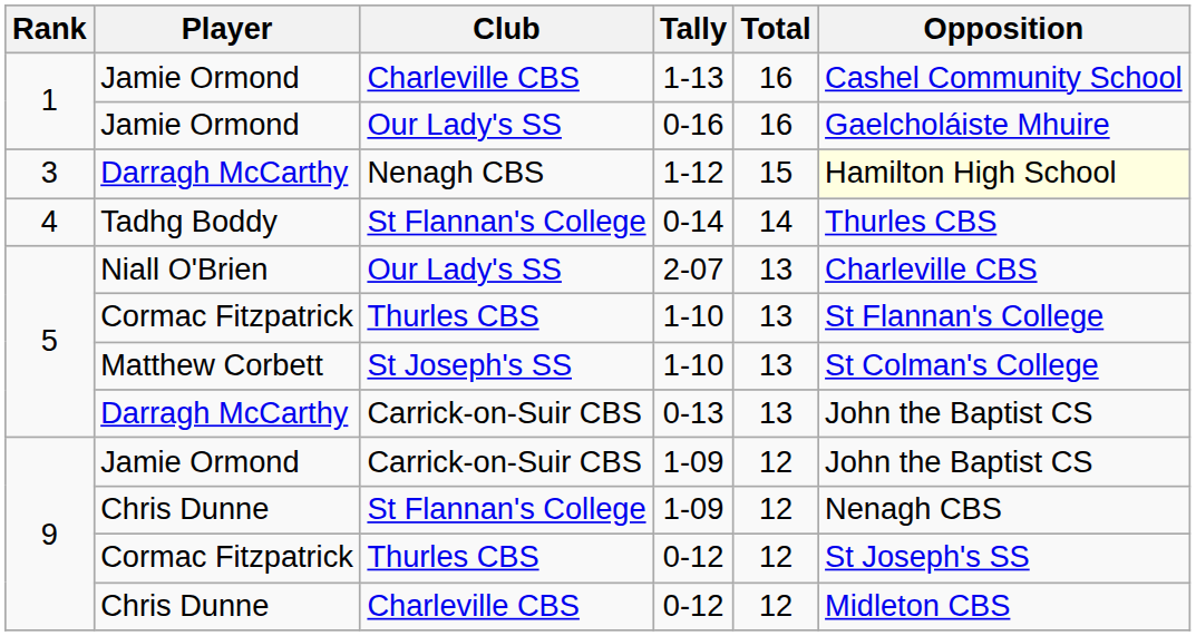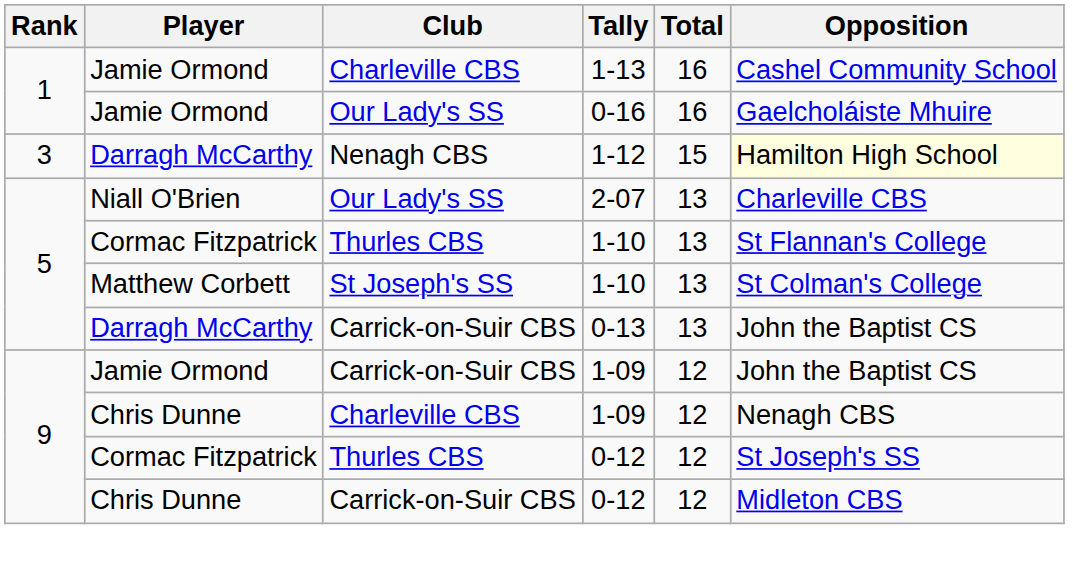- row: 4 | Tadhg Boddy | St Flannan's College | 0-14 | 14 | Thurles CBS
Chris Dunne / 1-09 | Club: St Flannan's College -> Charleville CBS
Chris Dunne / 0-12 | Club: Charleville CBS -> Carrick-on-Suir CBS
